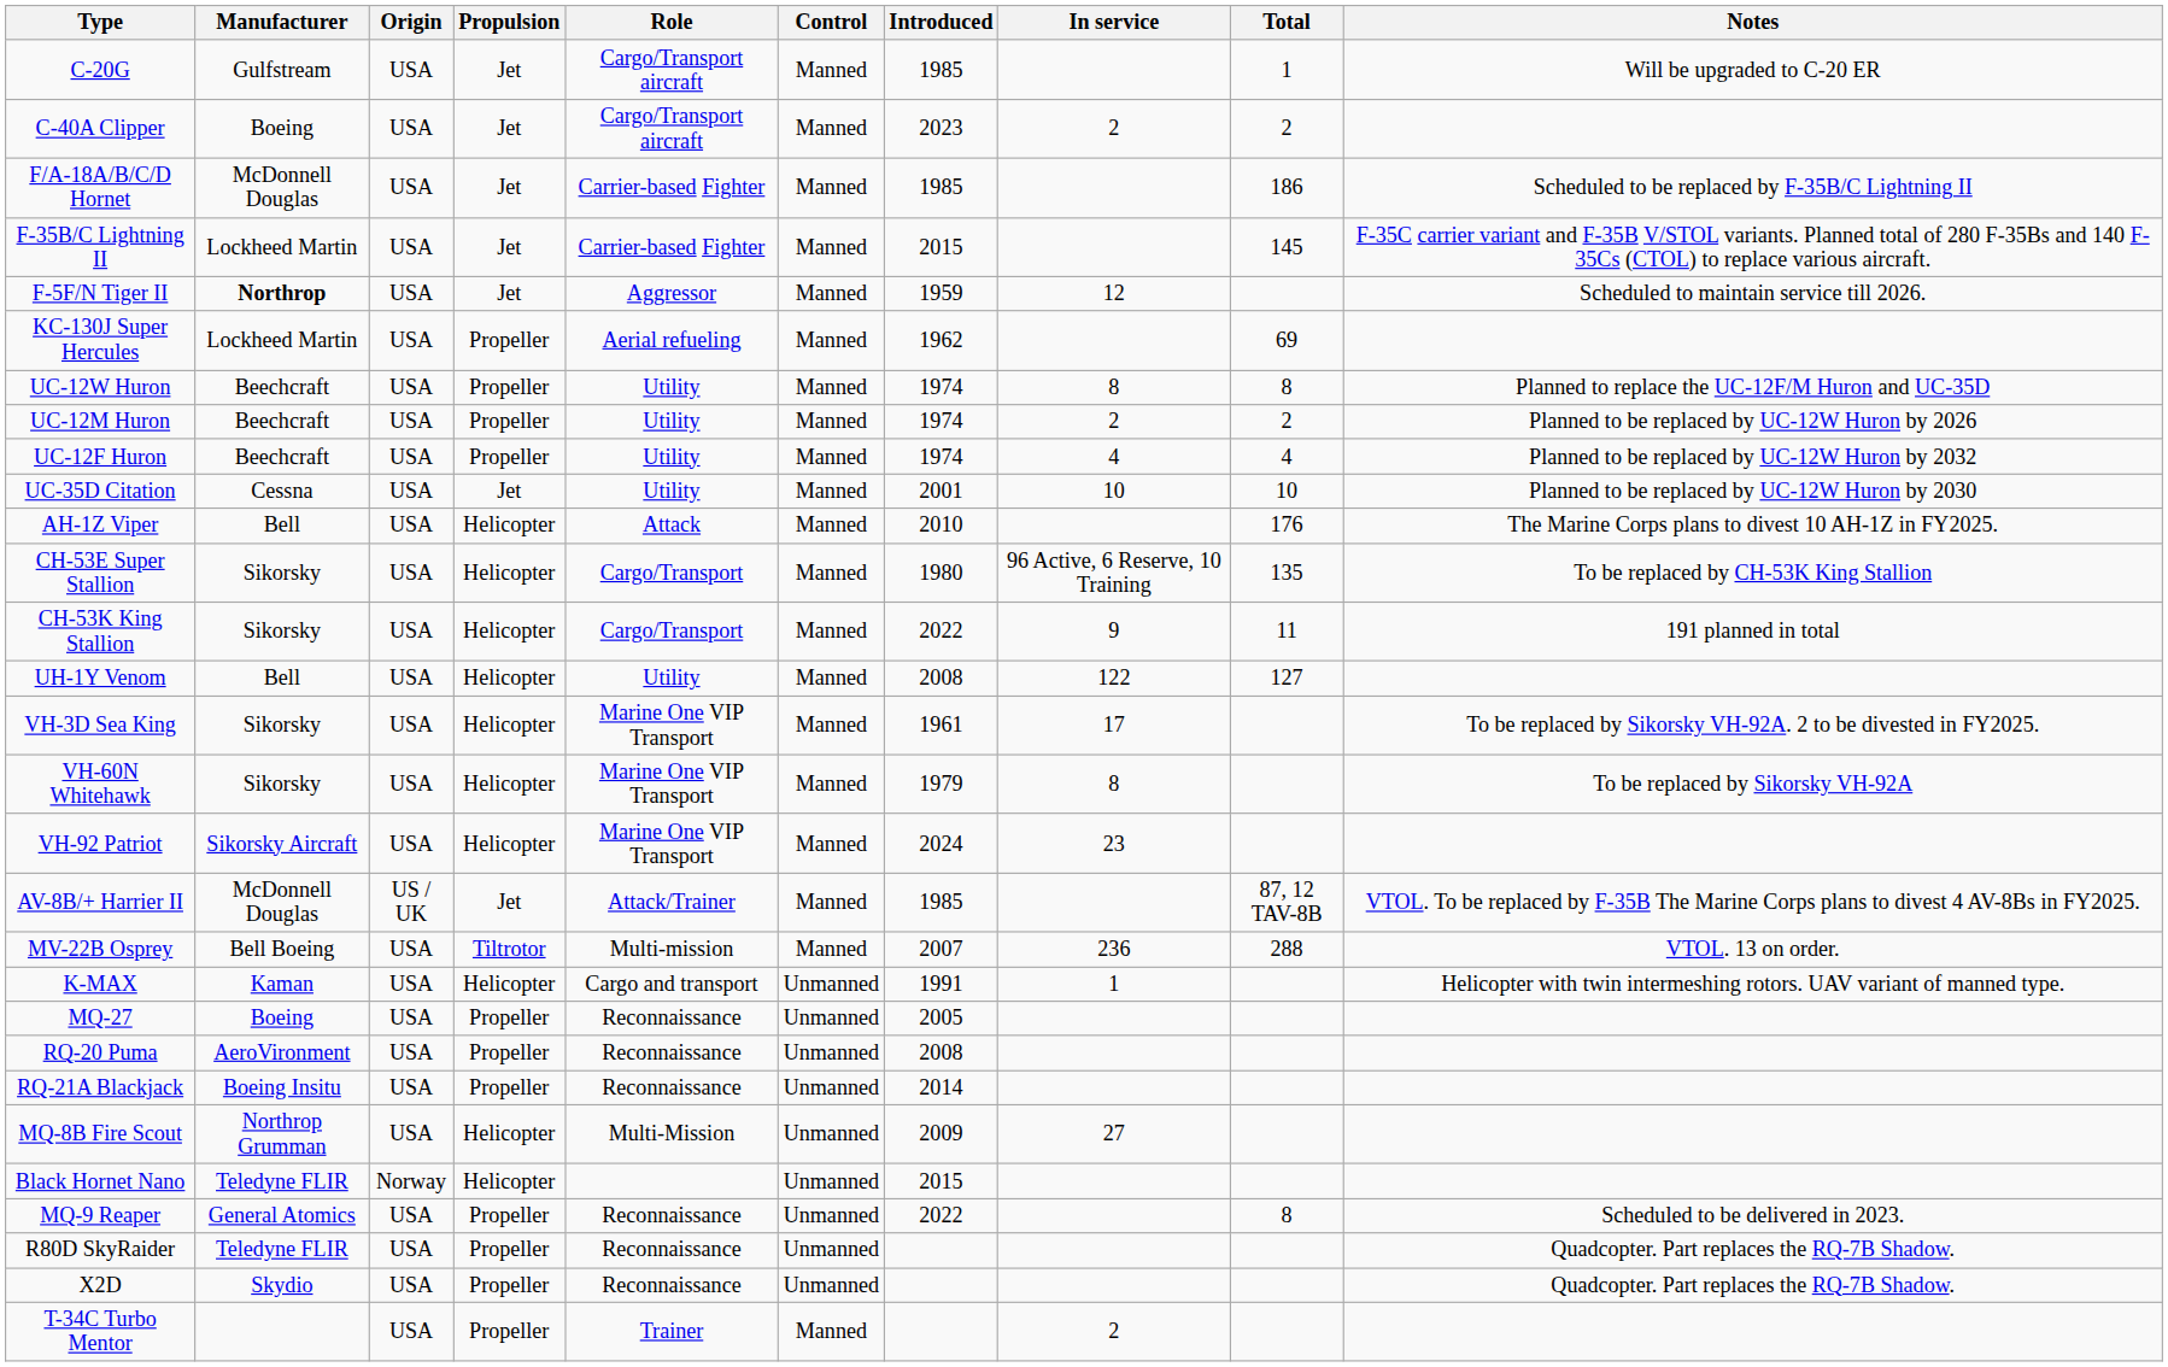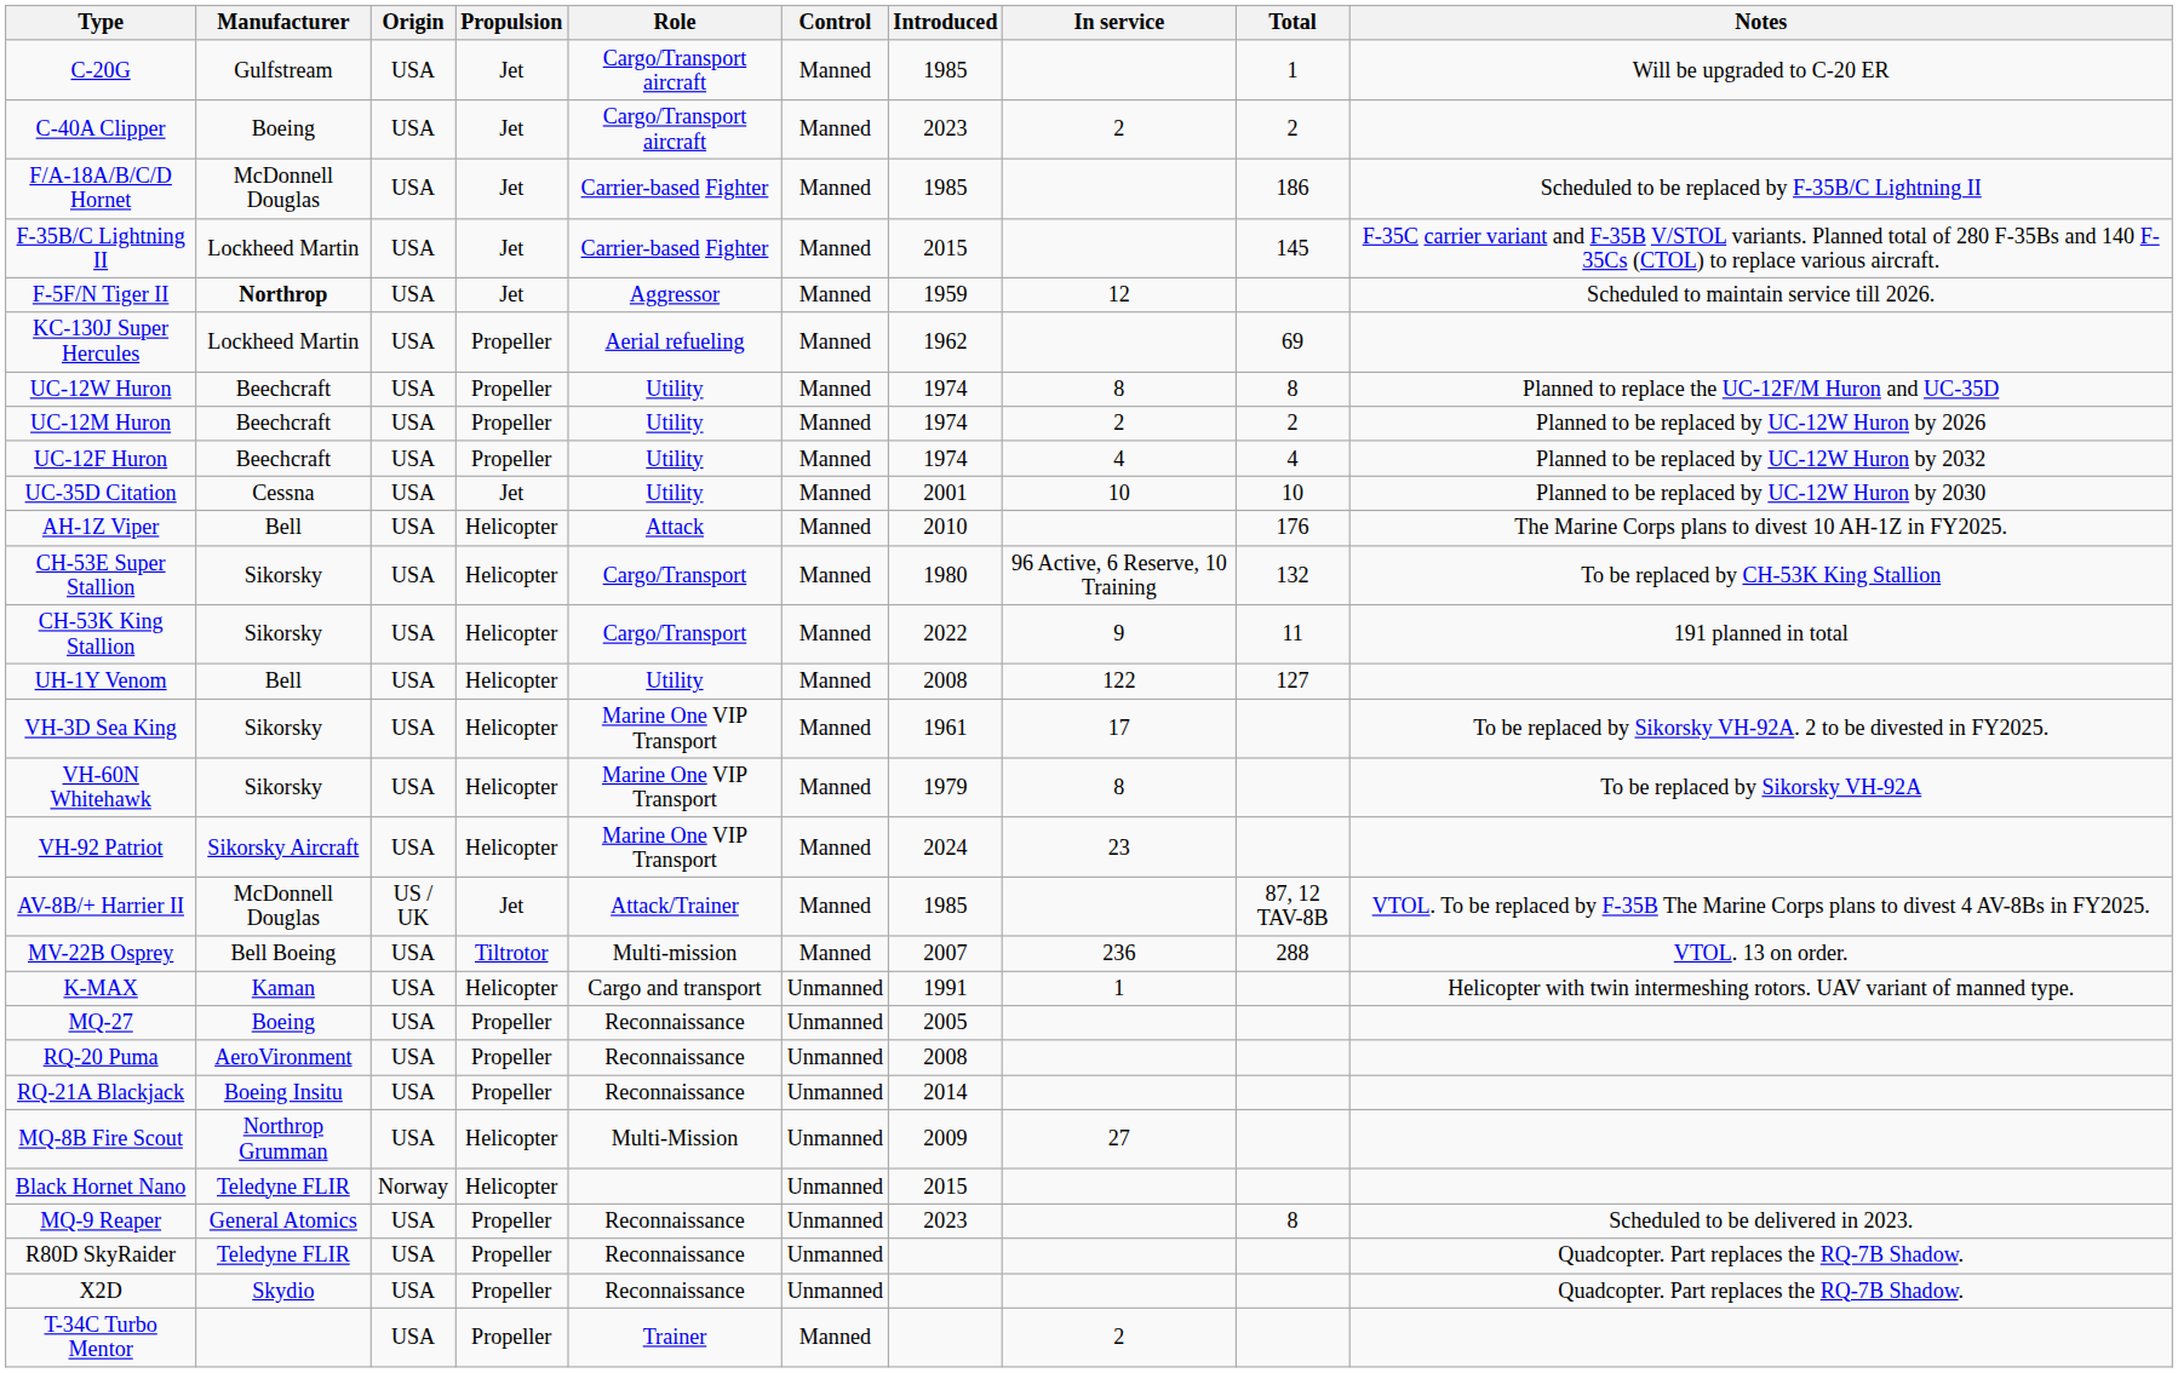CH-53E Super Stallion | Total: 135 -> 132
MQ-9 Reaper | Introduced: 2022 -> 2023
